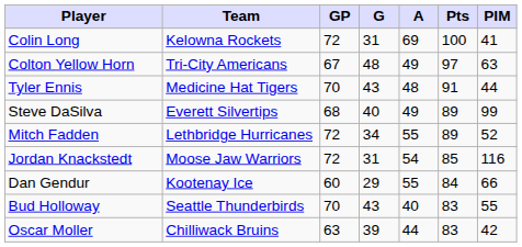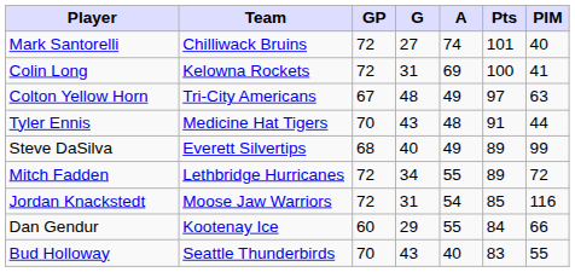+ row: Mark Santorelli | Chilliwack Bruins | 72 | 27 | 74 | 101 | 40
Mitch Fadden | PIM: 52 -> 72
- row: Oscar Moller | Chilliwack Bruins | 63 | 39 | 44 | 83 | 42
